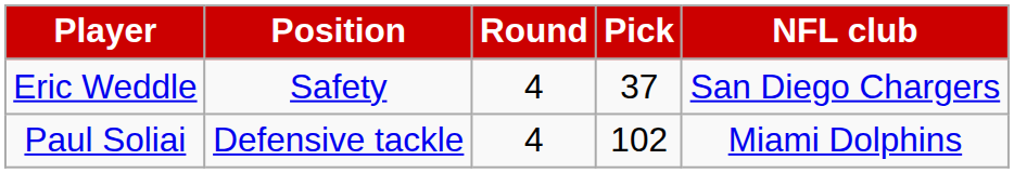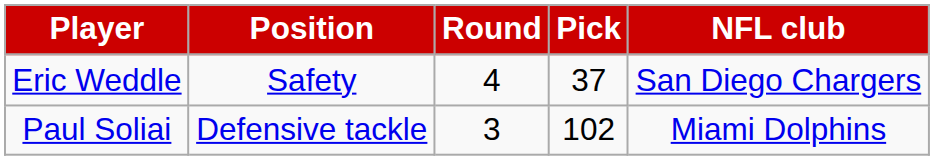Paul Soliai | Round: 4 -> 3
